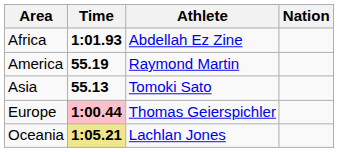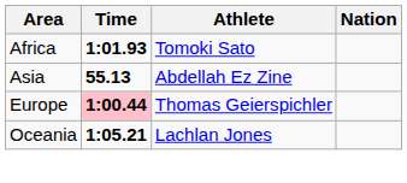Africa | Athlete: Abdellah Ez Zine -> Tomoki Sato
- row: America | 55.19 | Raymond Martin
Asia | Athlete: Tomoki Sato -> Abdellah Ez Zine
Oceania | Time: khaki background -> no background
